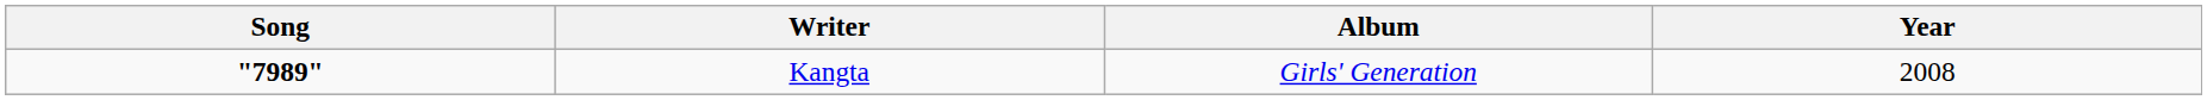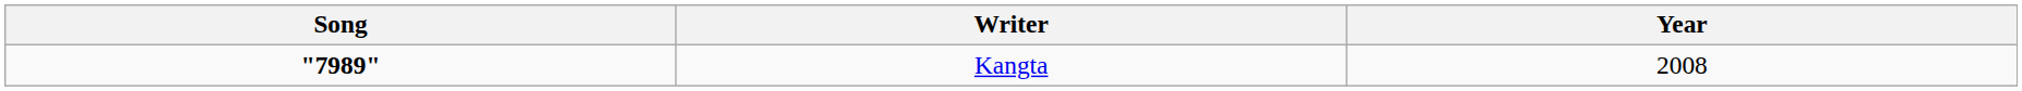- column: Album | Girls' Generation
